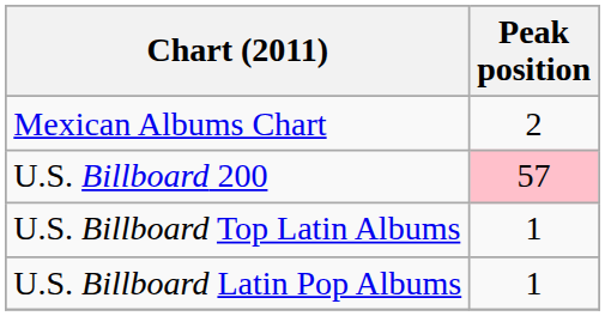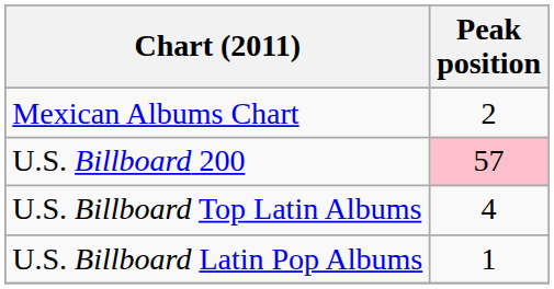U.S. Billboard Top Latin Albums | Peak position: 1 -> 4
